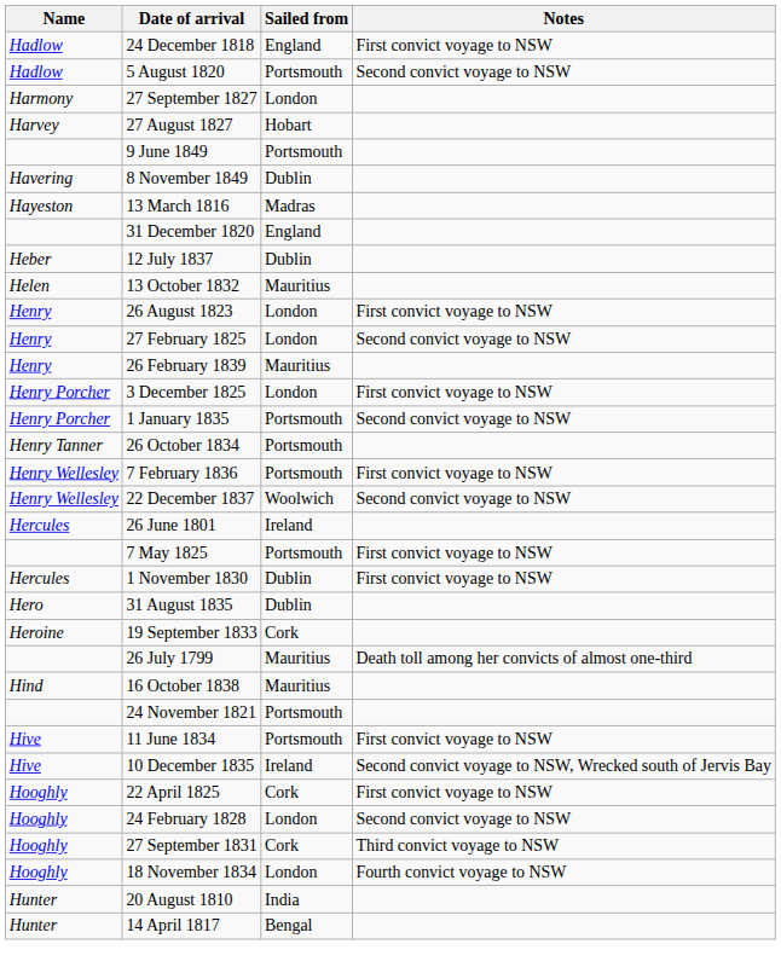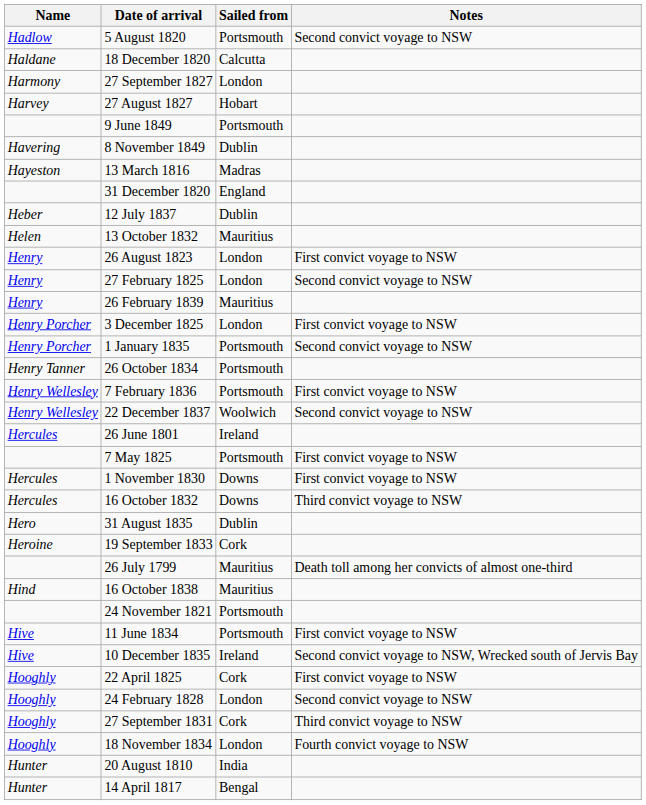- row: Hadlow | 24 December 1818 | England | First convict voyage to NSW
+ row: Haldane | 18 December 1820 | Calcutta
1 November 1830 | Sailed from: Dublin -> Downs
+ row: Hercules | 16 October 1832 | Downs | Third convict voyage to NSW
